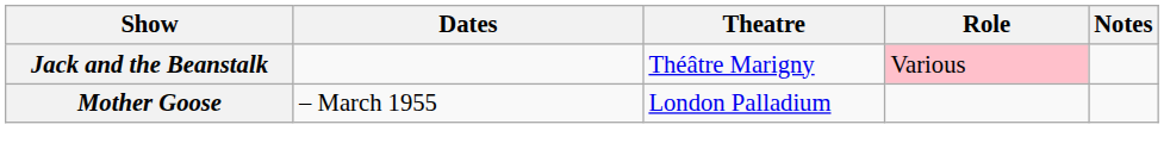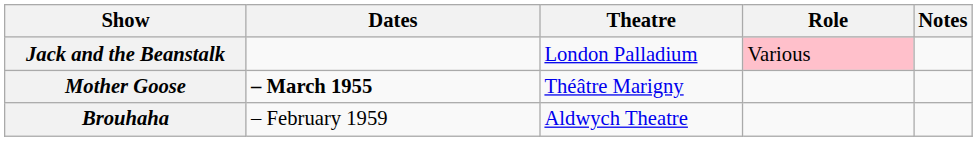Jack and the Beanstalk | Theatre: Théâtre Marigny -> London Palladium
Mother Goose | Dates: normal -> bold
Mother Goose | Theatre: London Palladium -> Théâtre Marigny
+ row: Brouhaha | – February 1959 | Aldwych Theatre
